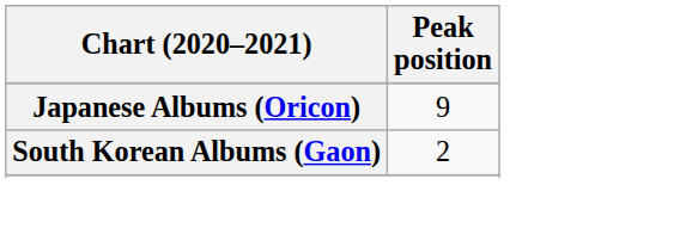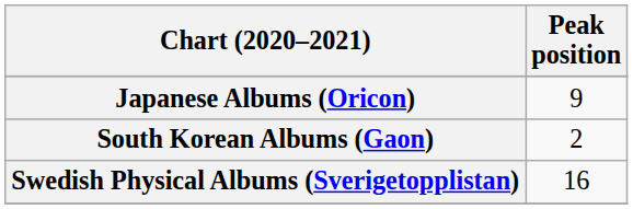+ row: Swedish Physical Albums (Sverigetopplistan) | 16
